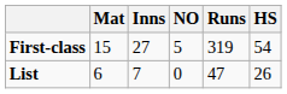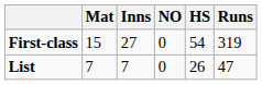columns swapped: Runs <-> HS
First-class | NO: 5 -> 0
List | Mat: 6 -> 7
